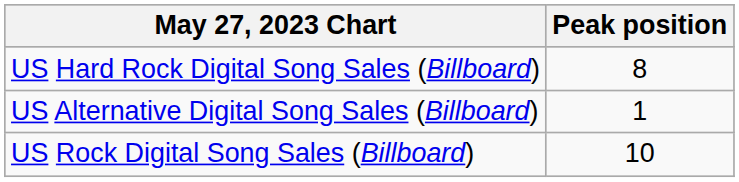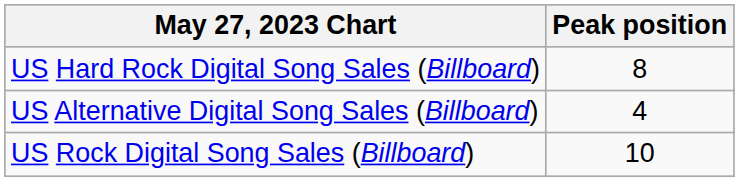US Alternative Digital Song Sales (Billboard) | Peak position: 1 -> 4
